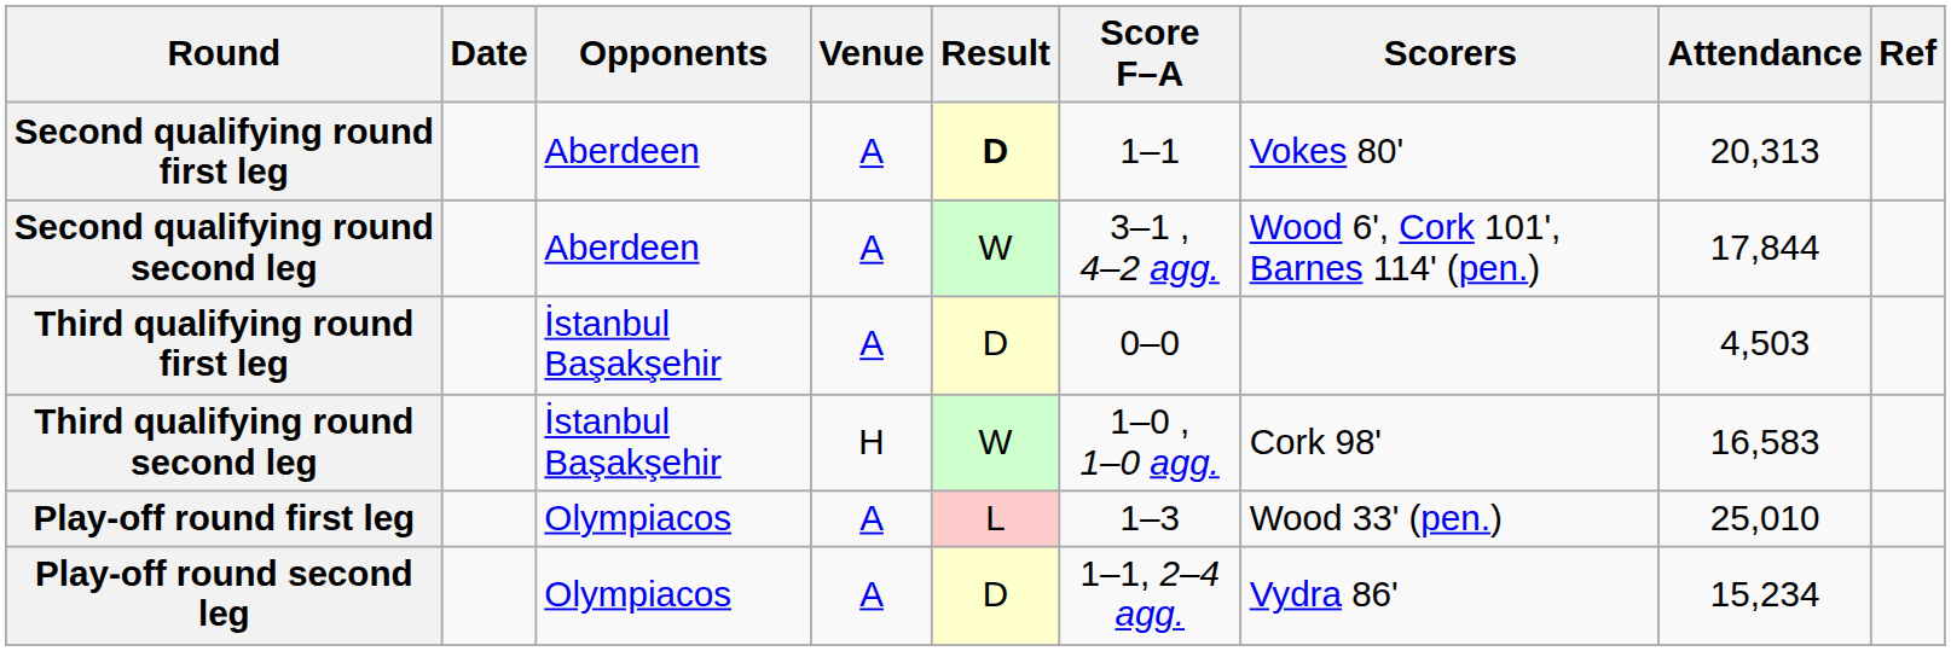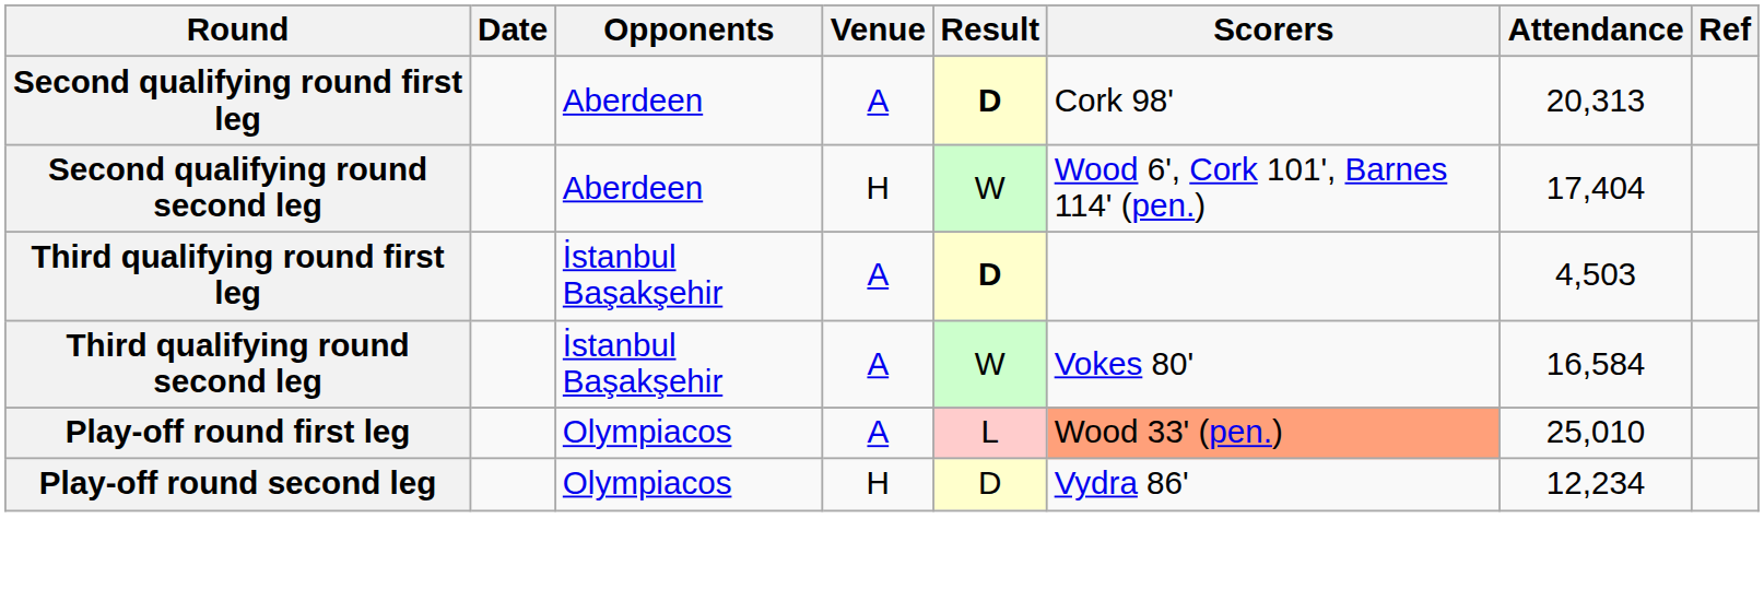- column: Score F–A | 1–1 | 3–1 , 4–2 agg. | 0–0 | 1–0 , 1–0 agg. | 1–3 | 1–1, 2–4 agg.
Second qualifying round first leg | Scorers: Vokes 80' -> Cork 98'
Second qualifying round second leg | Venue: A -> H
Second qualifying round second leg | Attendance: 17,844 -> 17,404
Third qualifying round first leg | Result: normal -> bold
Third qualifying round second leg | Venue: H -> A
Third qualifying round second leg | Scorers: Cork 98' -> Vokes 80'
Third qualifying round second leg | Attendance: 16,583 -> 16,584
Play-off round first leg | Scorers: no background -> lightsalmon background
Play-off round second leg | Venue: A -> H
Play-off round second leg | Attendance: 15,234 -> 12,234
